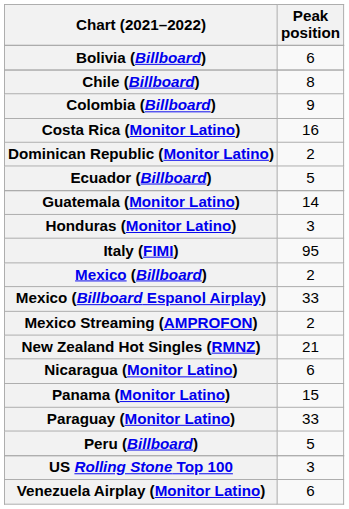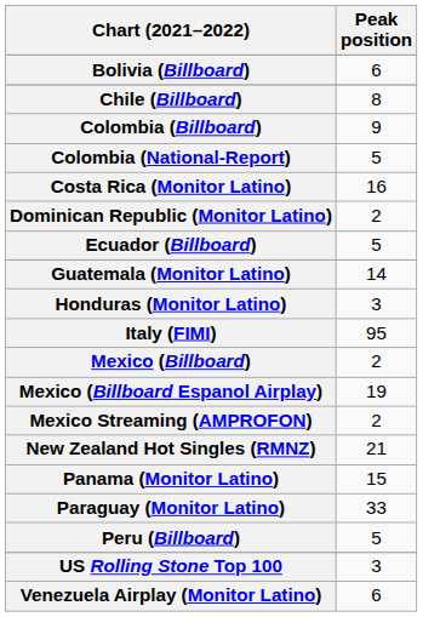+ row: Colombia (National-Report) | 5
Mexico (Billboard Espanol Airplay) | Peak position: 33 -> 19
- row: Nicaragua (Monitor Latino) | 6
